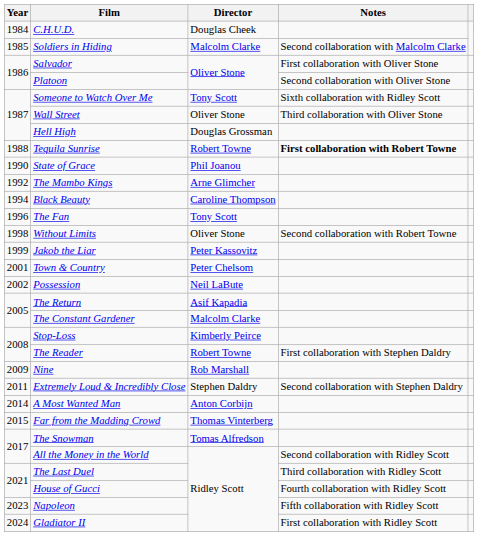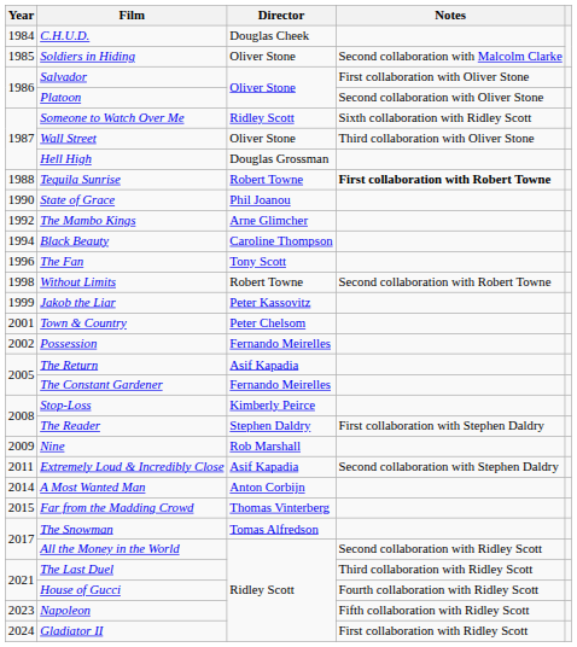Soldiers in Hiding | Director: Malcolm Clarke -> Oliver Stone
Someone to Watch Over Me | Director: Tony Scott -> Ridley Scott
Without Limits | Director: Oliver Stone -> Robert Towne
Possession | Director: Neil LaBute -> Fernando Meirelles
The Constant Gardener | Director: Malcolm Clarke -> Fernando Meirelles
The Reader | Director: Robert Towne -> Stephen Daldry
Extremely Loud & Incredibly Close | Director: Stephen Daldry -> Asif Kapadia
